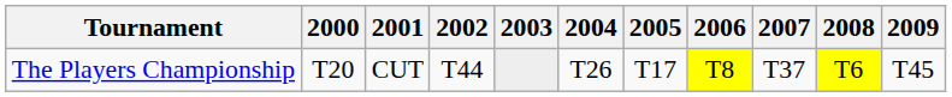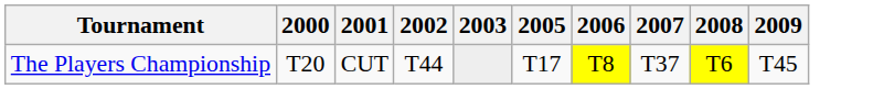- column: 2004 | T26
